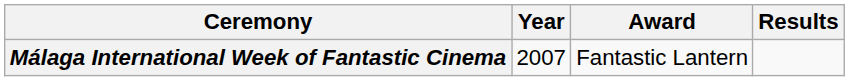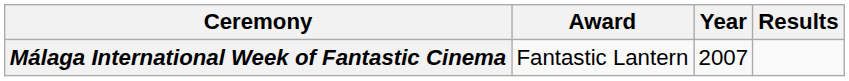columns swapped: Year <-> Award
